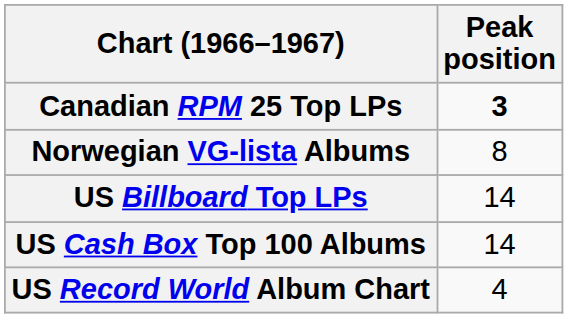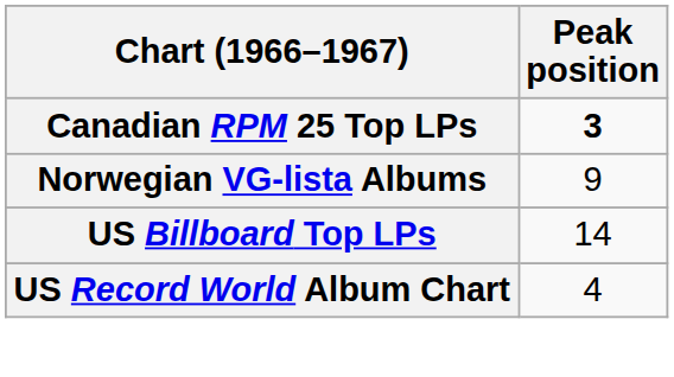Norwegian VG-lista Albums | Peak position: 8 -> 9
- row: US Cash Box Top 100 Albums | 14
